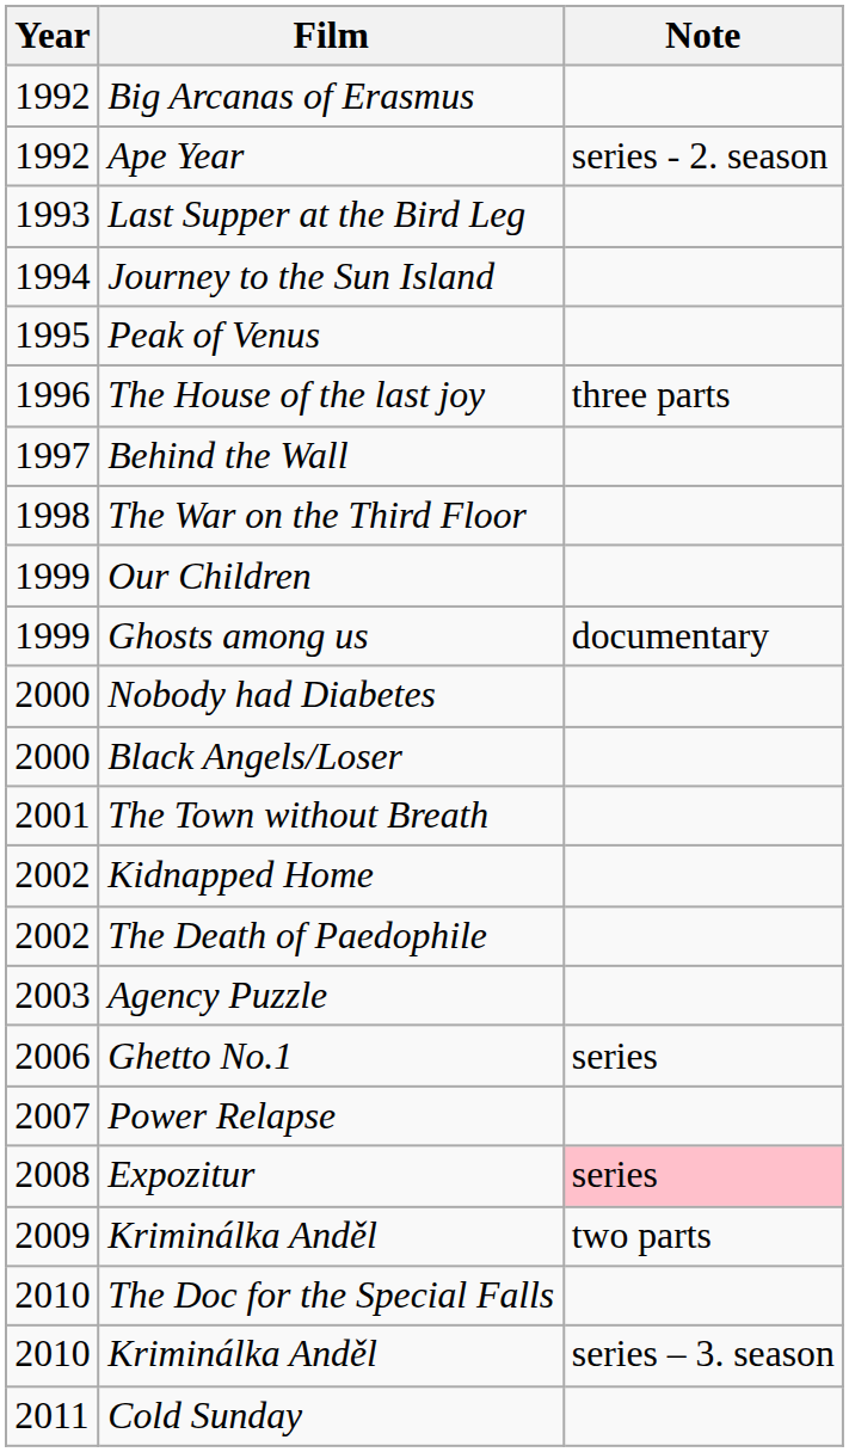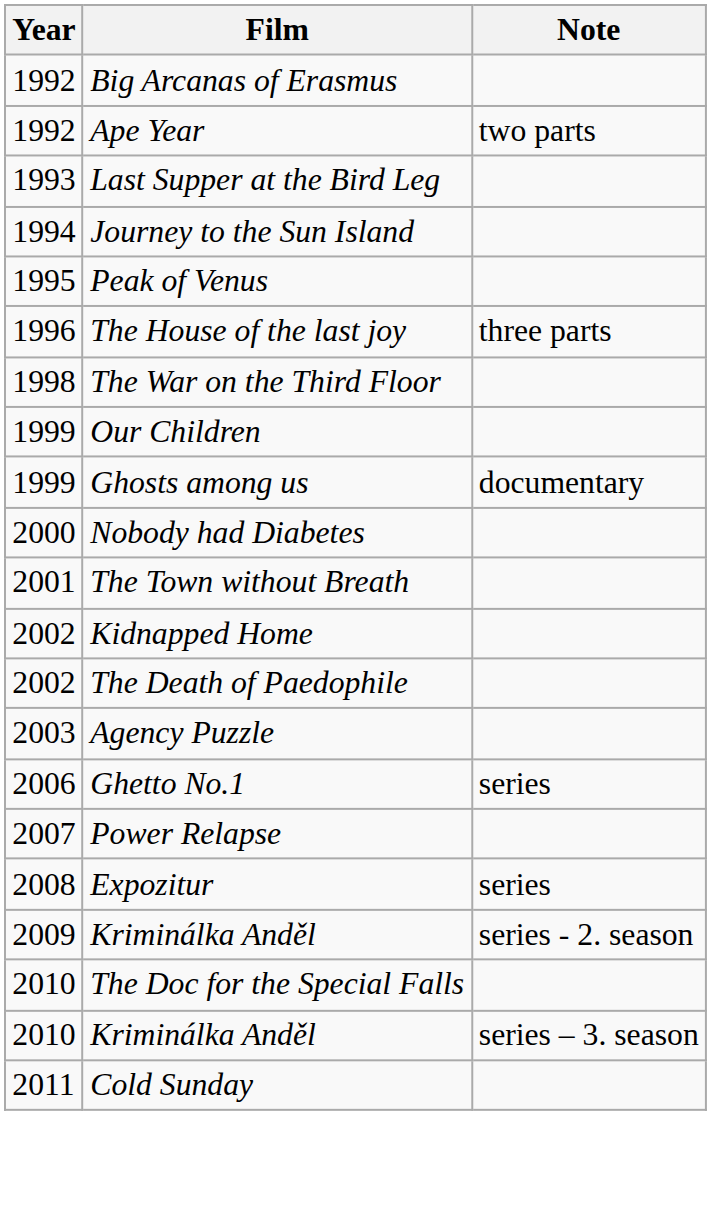Ape Year | Note: series - 2. season -> two parts
- row: 1997 | Behind the Wall
- row: 2000 | Black Angels/Loser
Expozitur | Note: pink background -> no background
2009 / Kriminálka Anděl | Note: two parts -> series - 2. season
